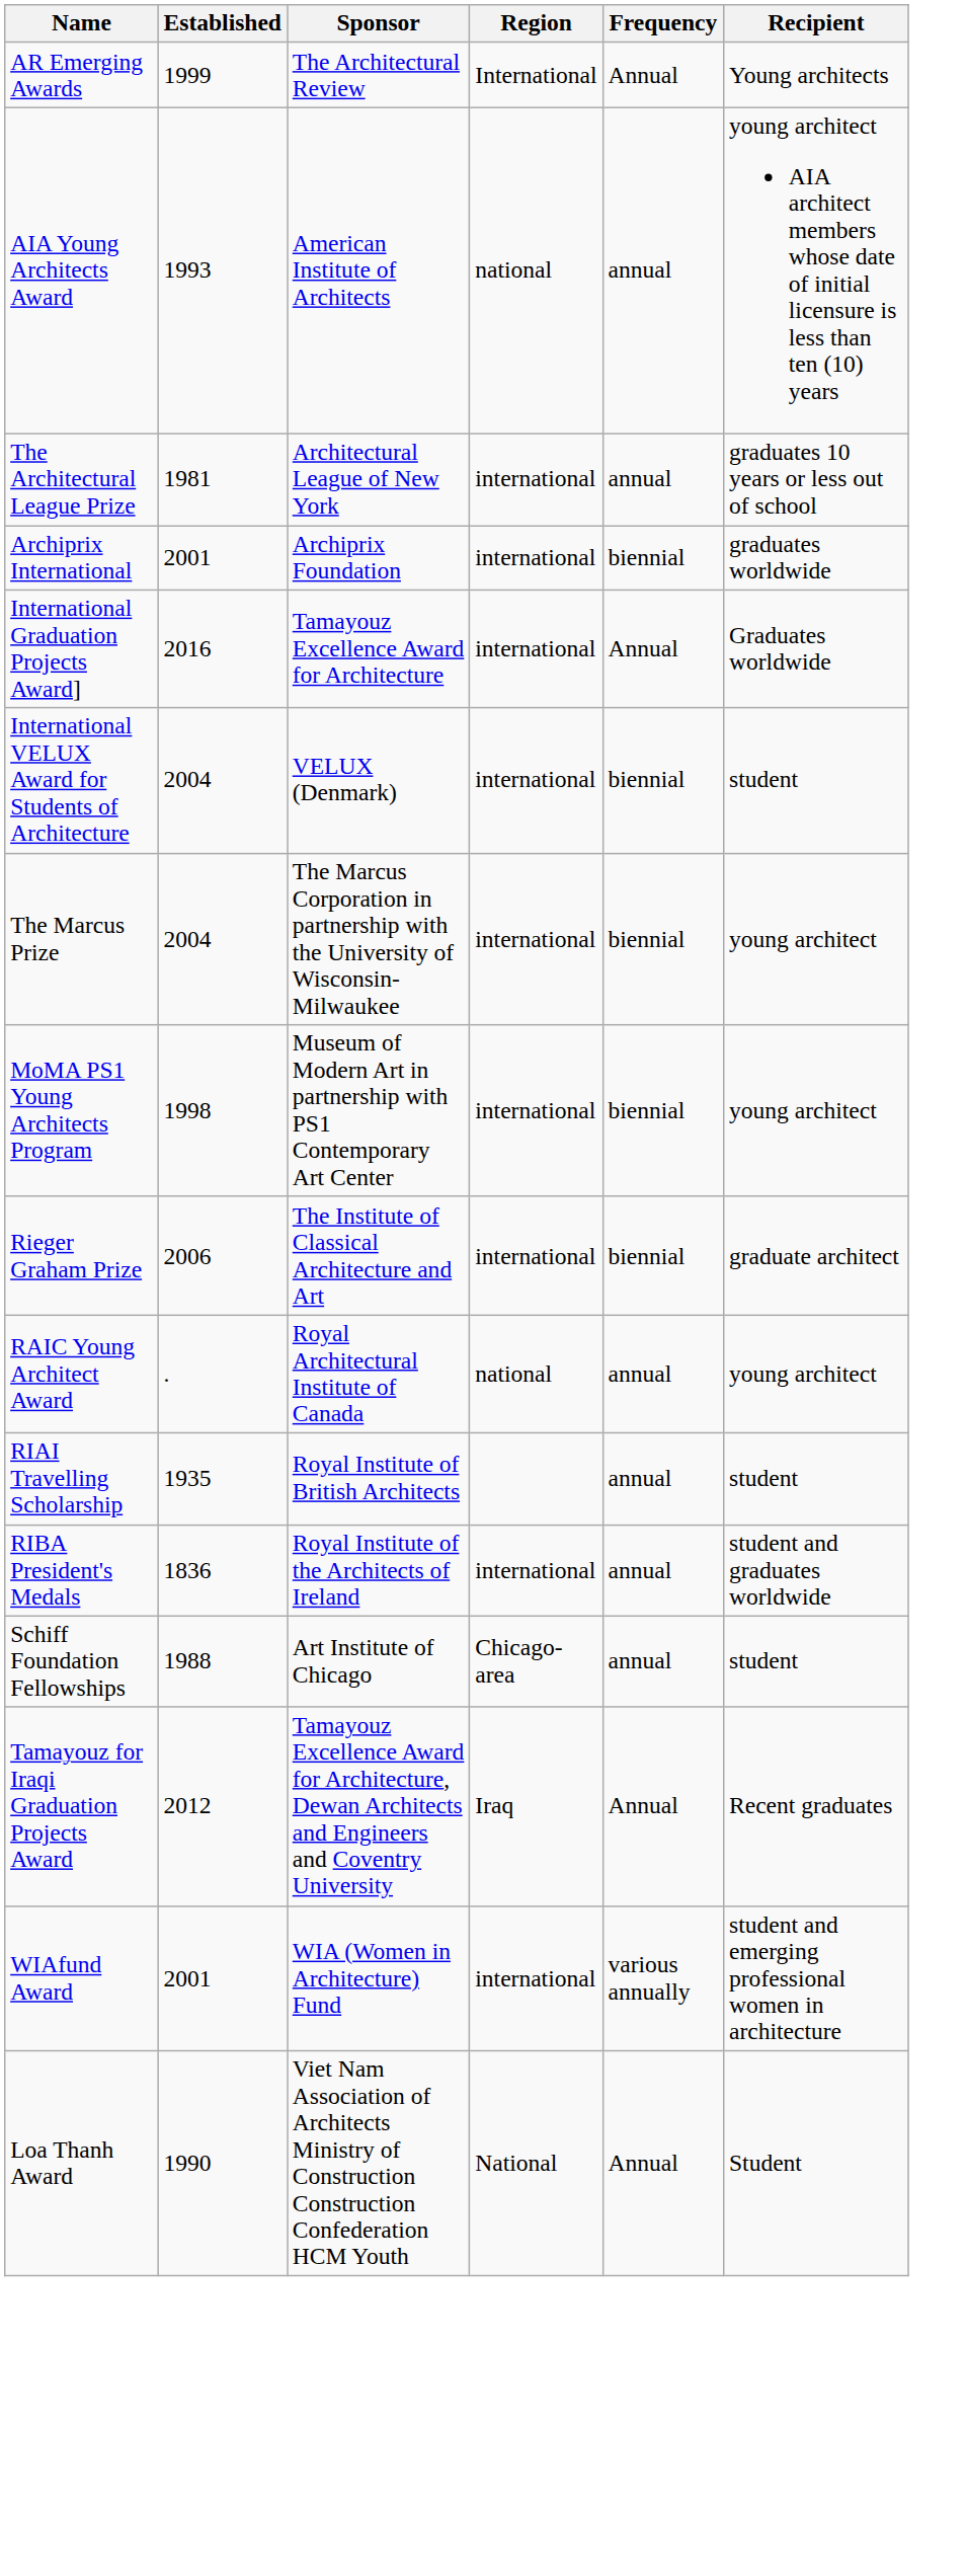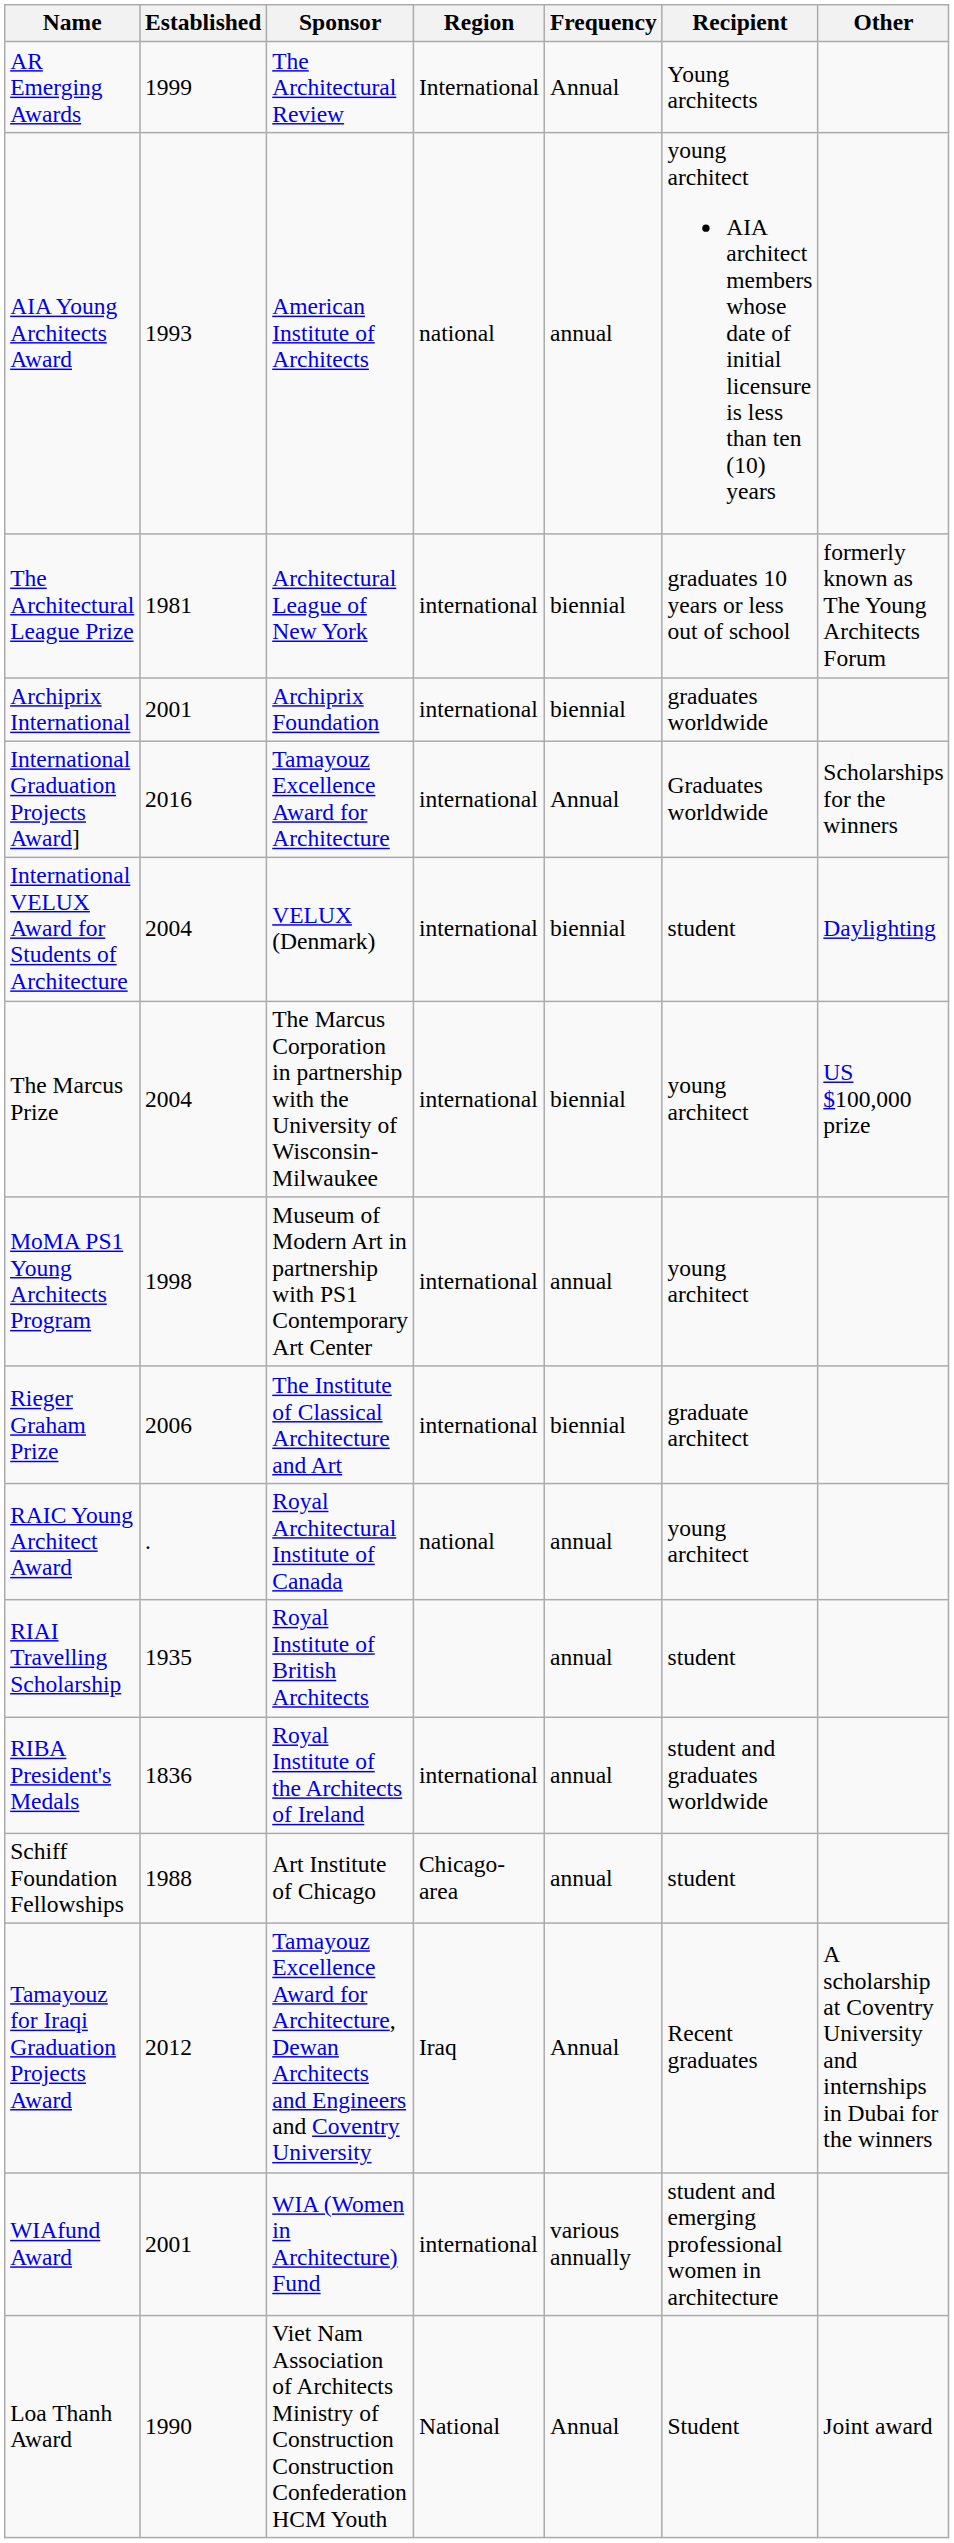+ column: Other | formerly known as The Young Architects Forum | Scholarships for the winners | Daylighting | US $100,000 prize | A scholarship at Coventry University and internships in Dubai for the winners | Joint award
The Architectural League Prize | Frequency: annual -> biennial
MoMA PS1 Young Architects Program | Frequency: biennial -> annual
